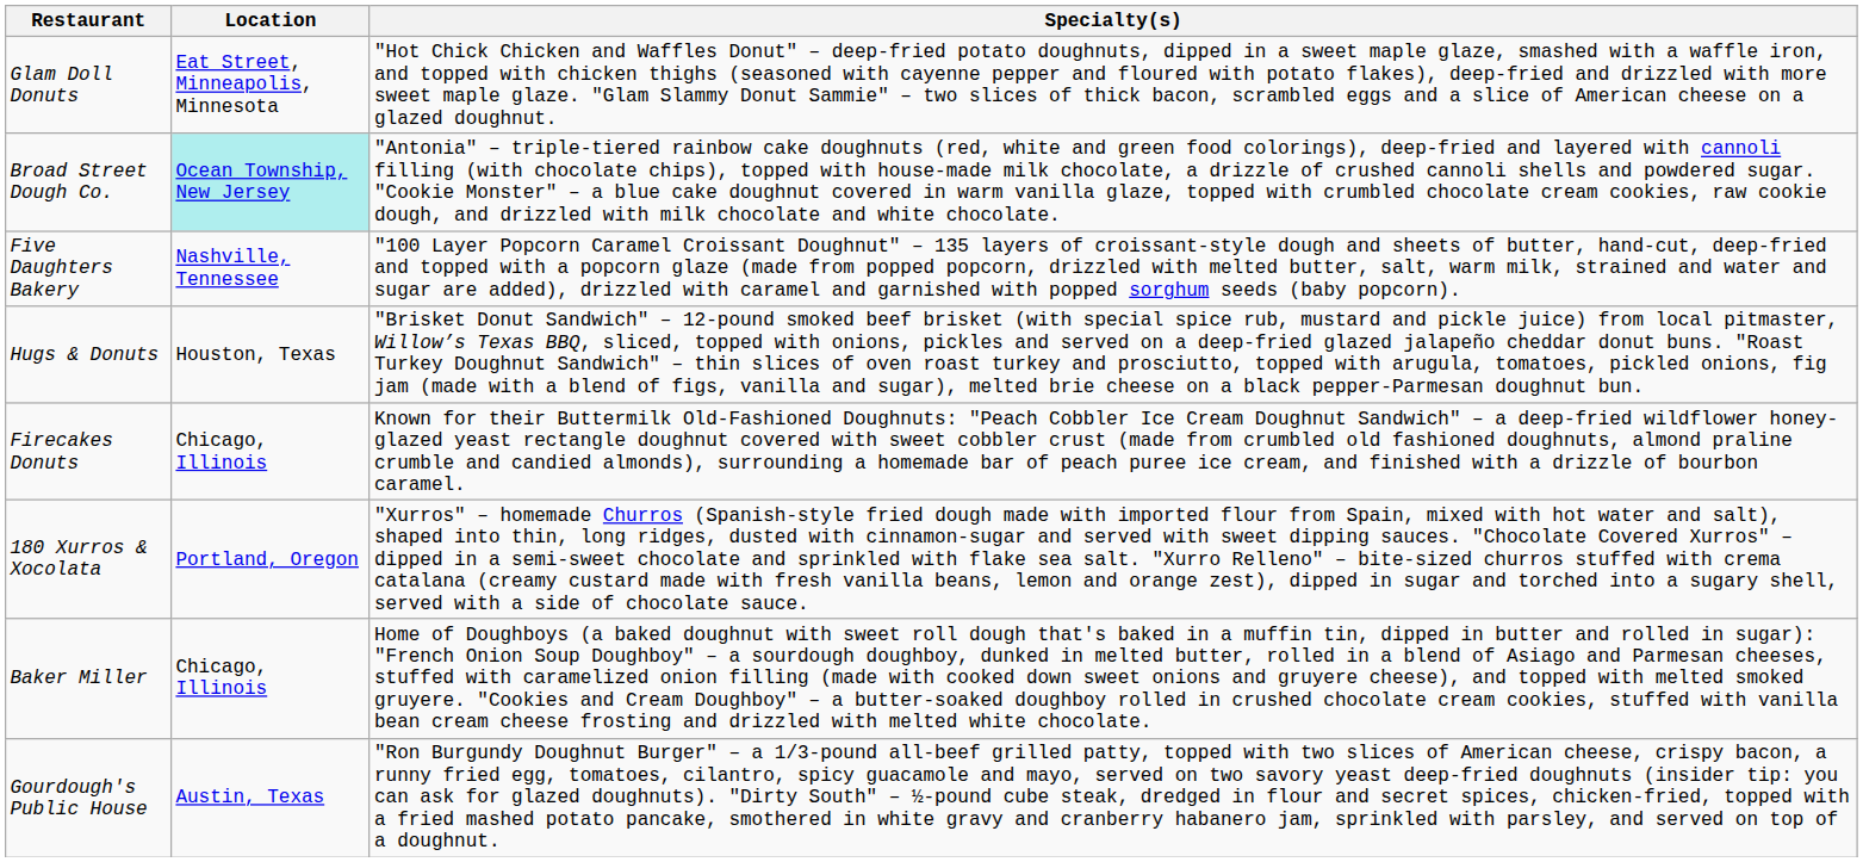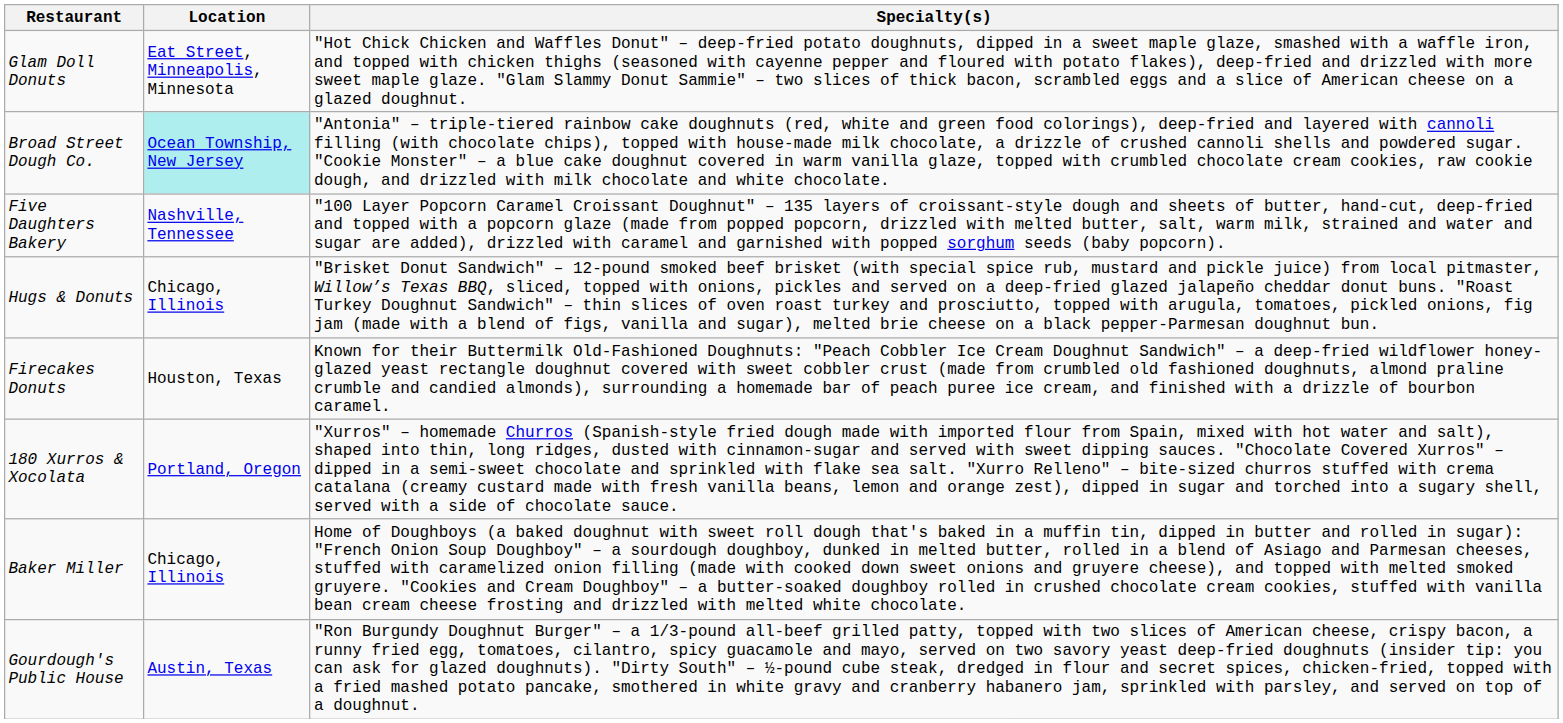Hugs & Donuts | Location: Houston, Texas -> Chicago, Illinois
Firecakes Donuts | Location: Chicago, Illinois -> Houston, Texas
